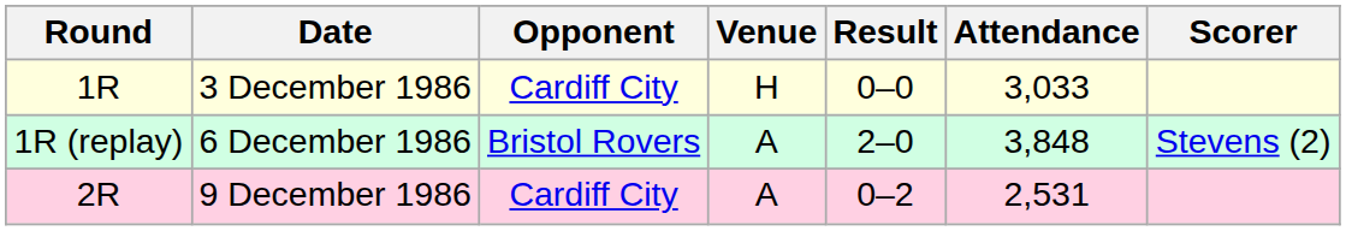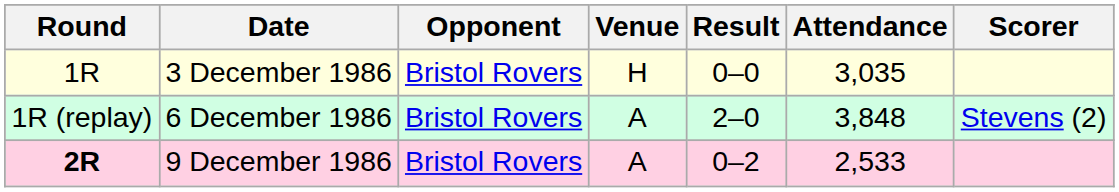3 December 1986 | Opponent: Cardiff City -> Bristol Rovers
3 December 1986 | Attendance: 3,033 -> 3,035
9 December 1986 | Round: normal -> bold
9 December 1986 | Opponent: Cardiff City -> Bristol Rovers
9 December 1986 | Attendance: 2,531 -> 2,533
